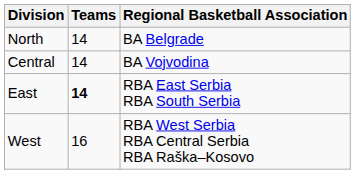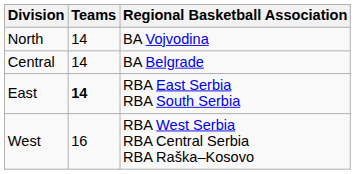North | Regional Basketball Association: BA Belgrade -> BA Vojvodina
Central | Regional Basketball Association: BA Vojvodina -> BA Belgrade
